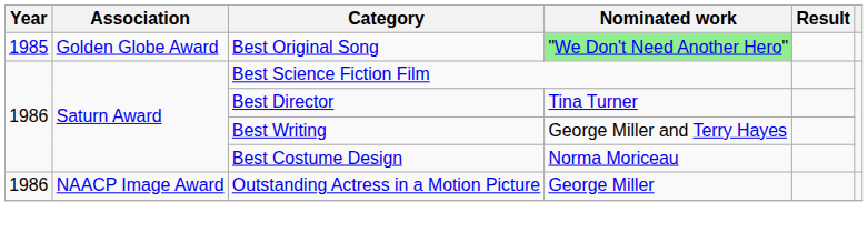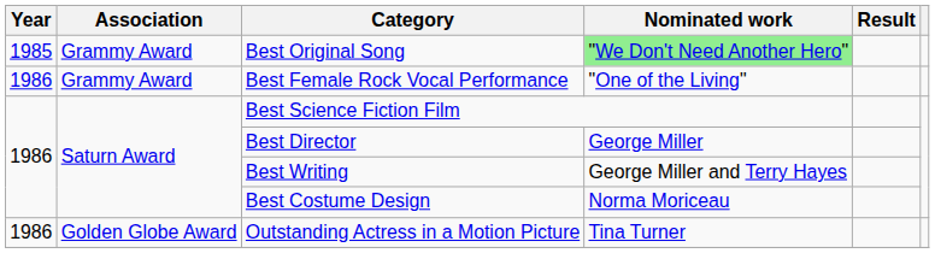Best Original Song | Association: Golden Globe Award -> Grammy Award
+ row: 1986 | Grammy Award | Best Female Rock Vocal Performance | "One of the Living"
Best Director | Nominated work: Tina Turner -> George Miller
Outstanding Actress in a Motion Picture | Association: NAACP Image Award -> Golden Globe Award
Outstanding Actress in a Motion Picture | Nominated work: George Miller -> Tina Turner
